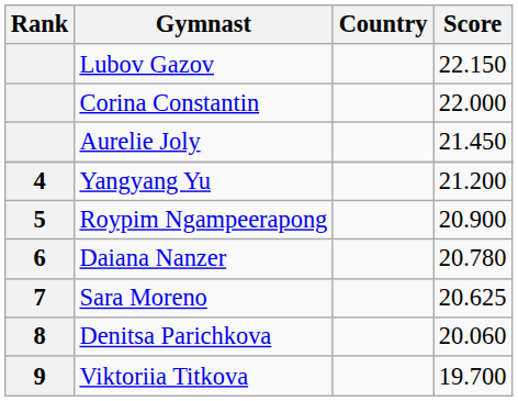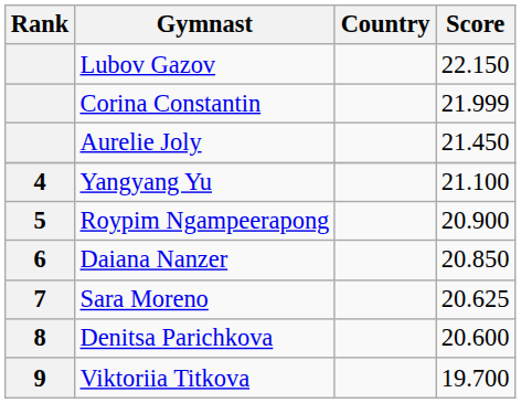Corina Constantin | Score: 22.000 -> 21.999
Yangyang Yu | Score: 21.200 -> 21.100
Daiana Nanzer | Score: 20.780 -> 20.850
Denitsa Parichkova | Score: 20.060 -> 20.600
